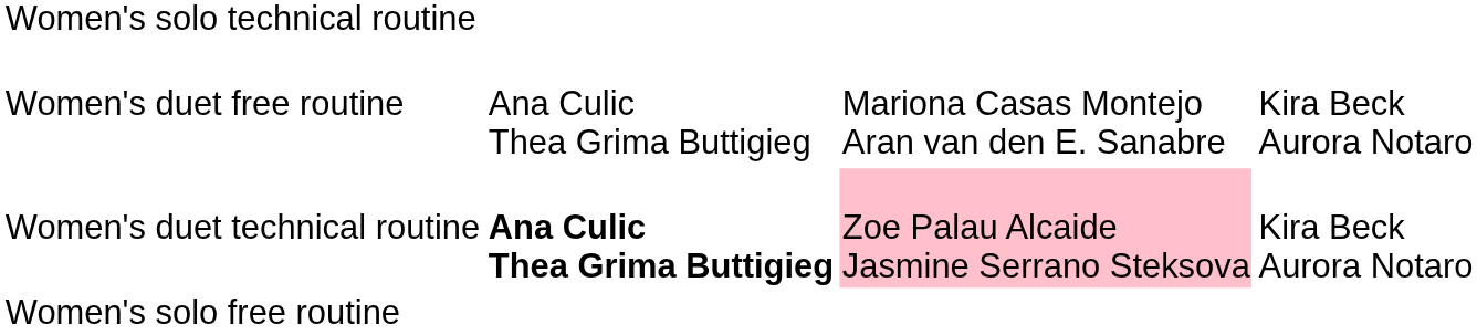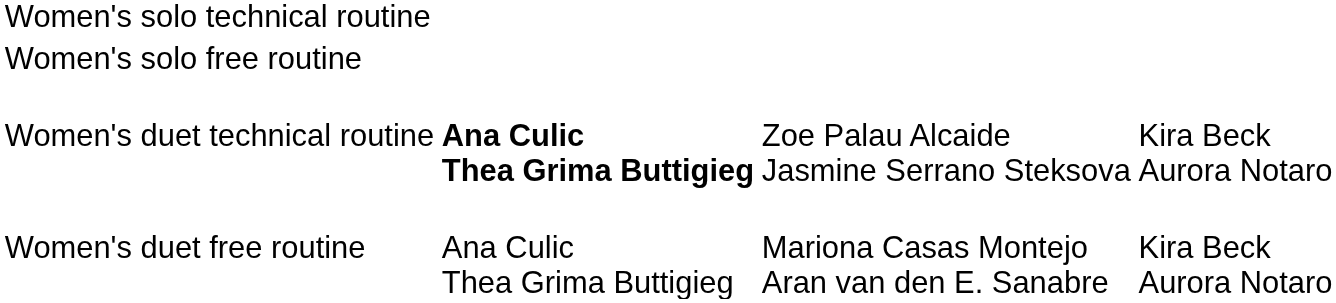rows swapped: Women's solo free routine <-> Women's duet free routine
Women's duet technical routine | column 3: pink background -> no background
